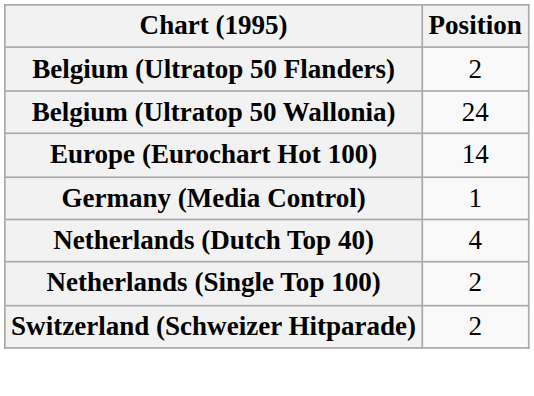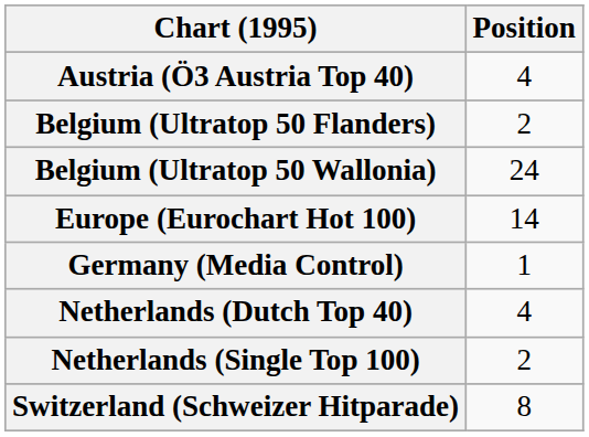+ row: Austria (Ö3 Austria Top 40) | 4
Switzerland (Schweizer Hitparade) | Position: 2 -> 8
